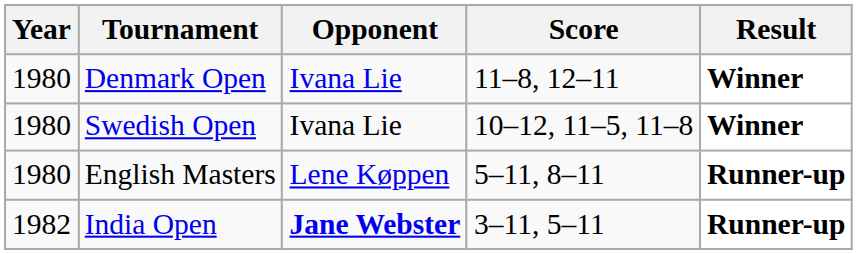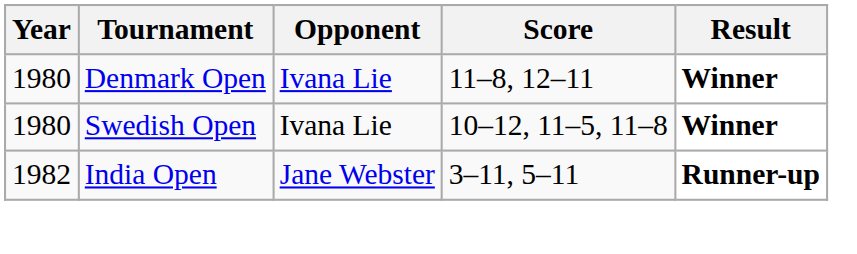- row: 1980 | English Masters | Lene Køppen | 5–11, 8–11 | Runner-up
India Open | Opponent: bold -> normal
